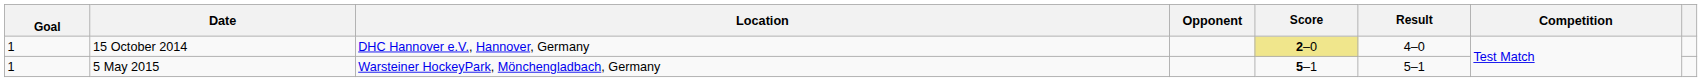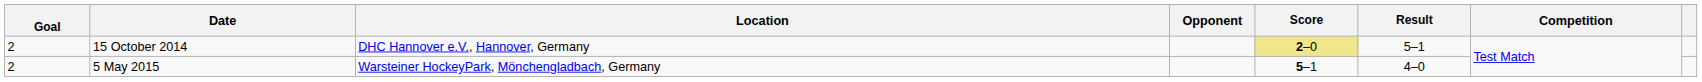15 October 2014 | Goal: 1 -> 2
15 October 2014 | Result: 4–0 -> 5–1
5 May 2015 | Goal: 1 -> 2
5 May 2015 | Result: 5–1 -> 4–0
